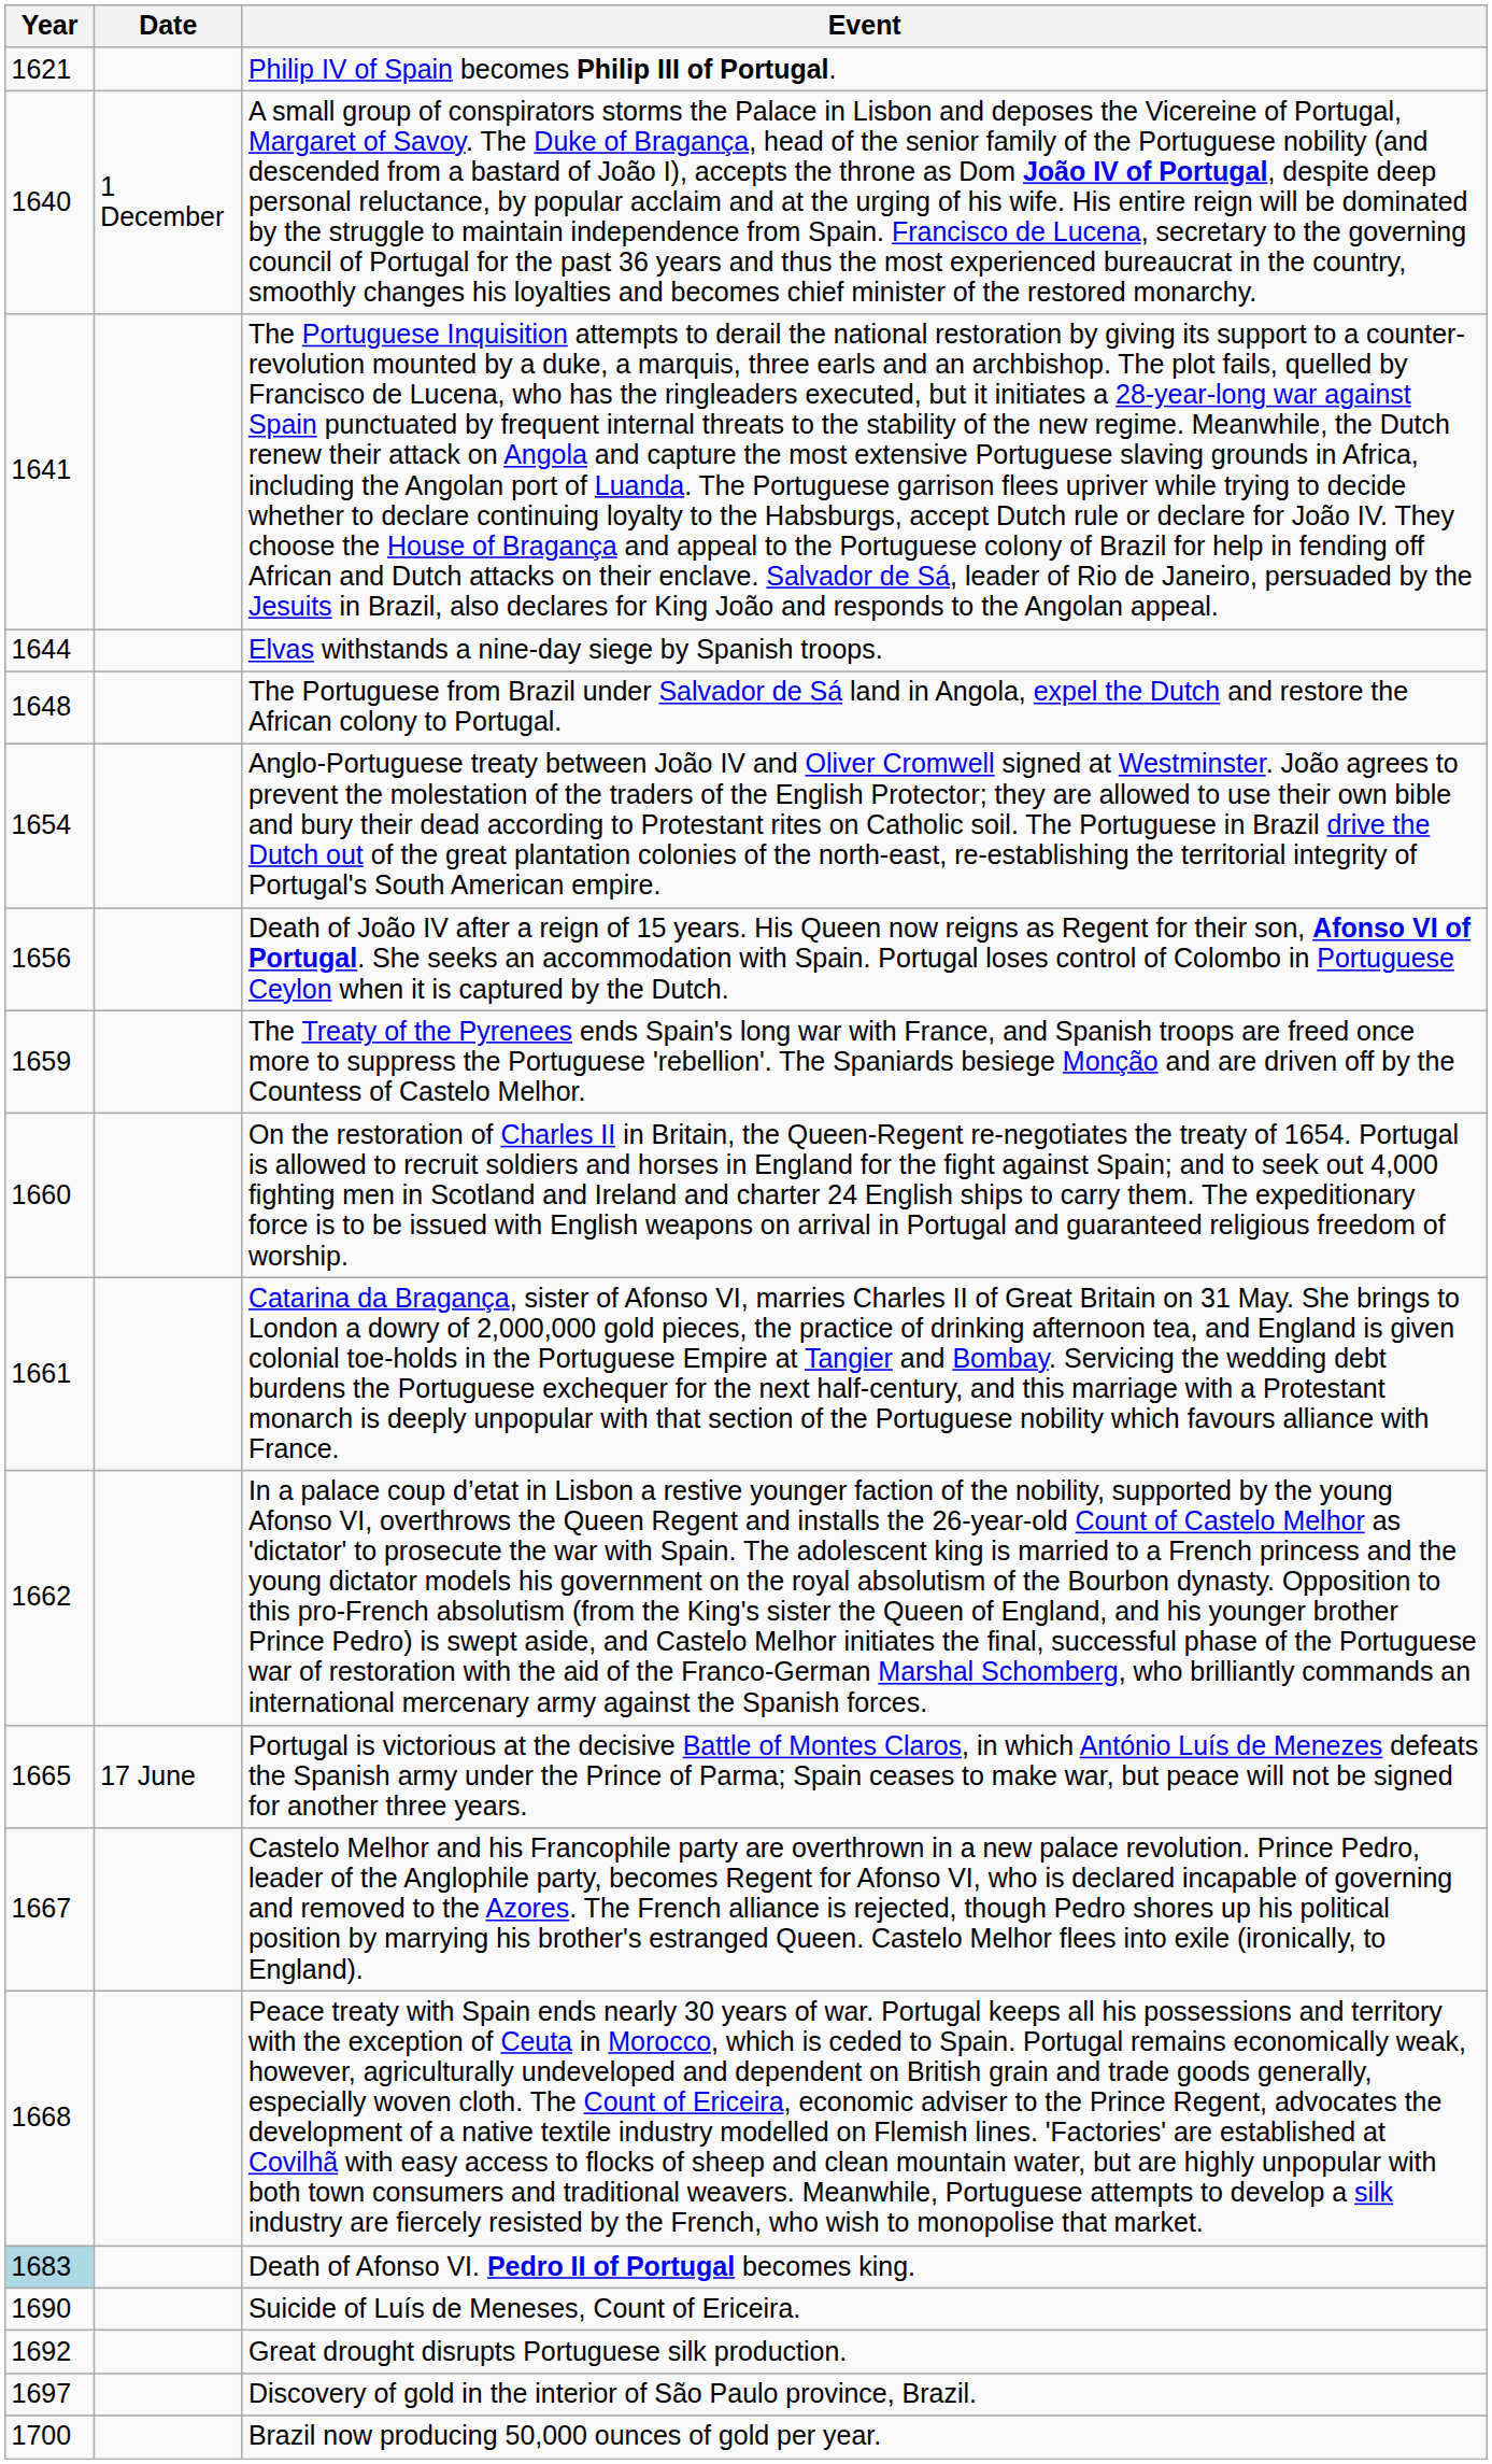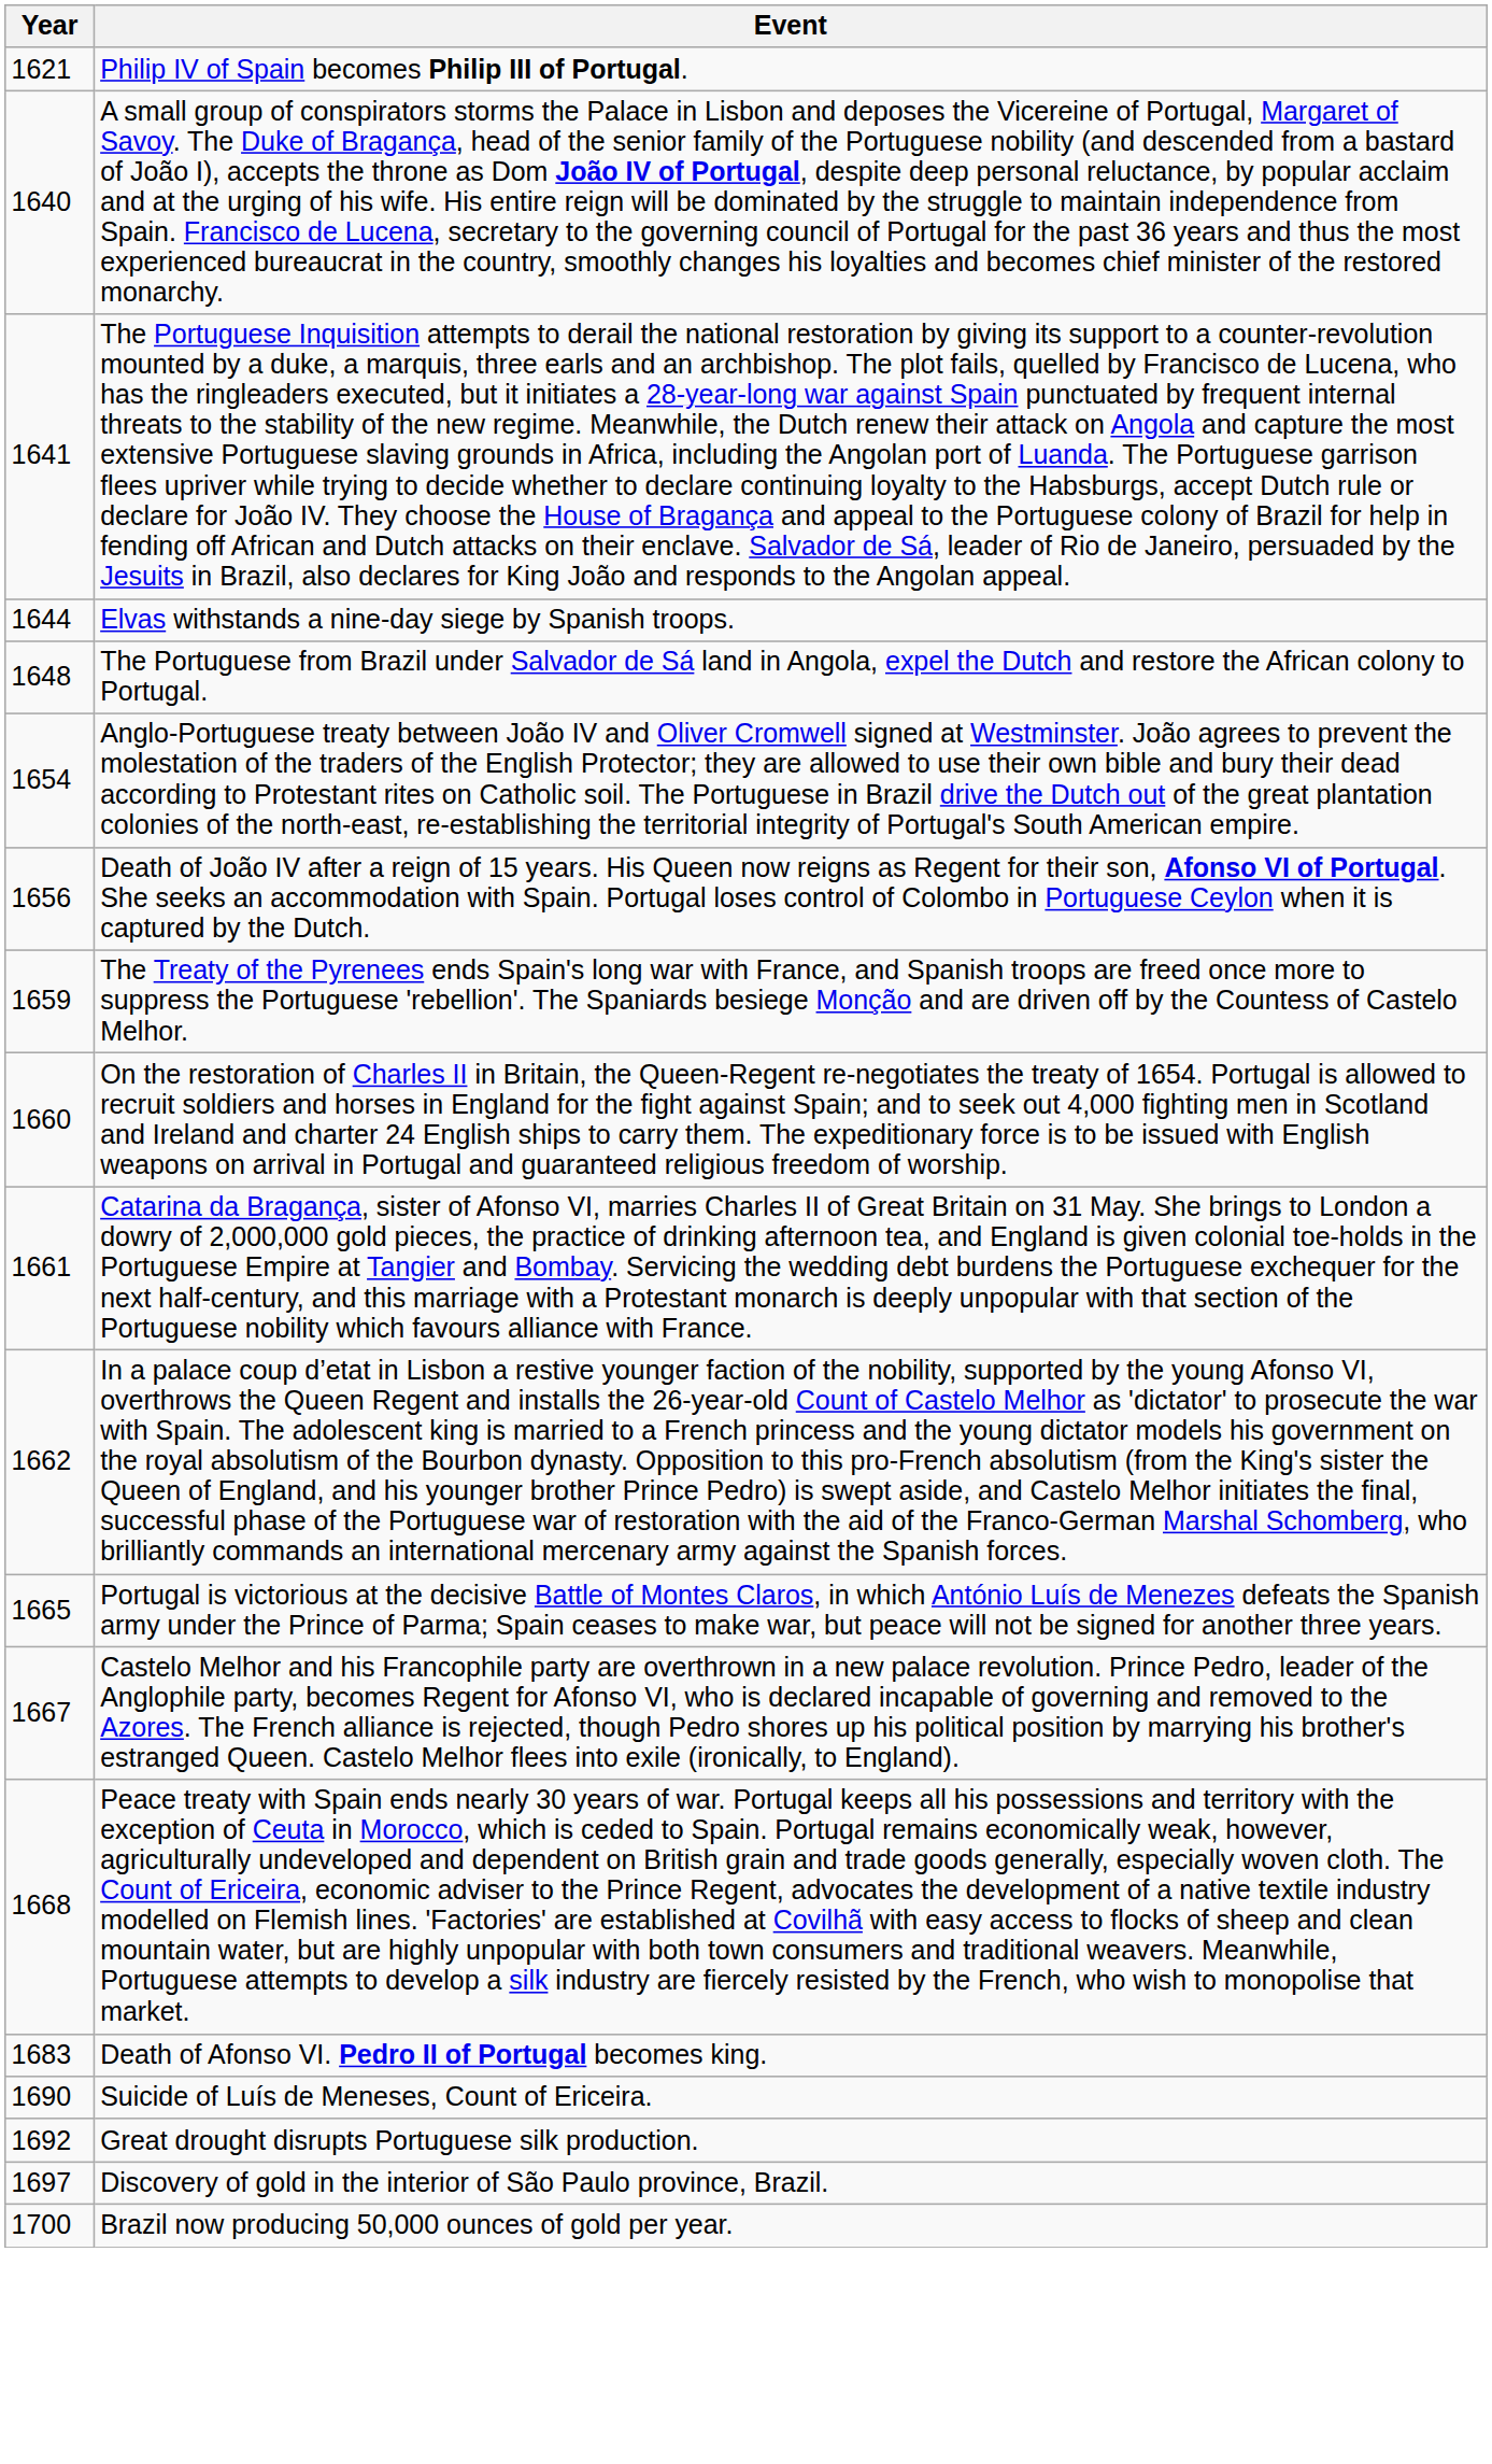- column: Date | 1 December | 17 June
Death of Afonso VI. Pedro II of Portugal becomes king. | Year: lightblue background -> no background
